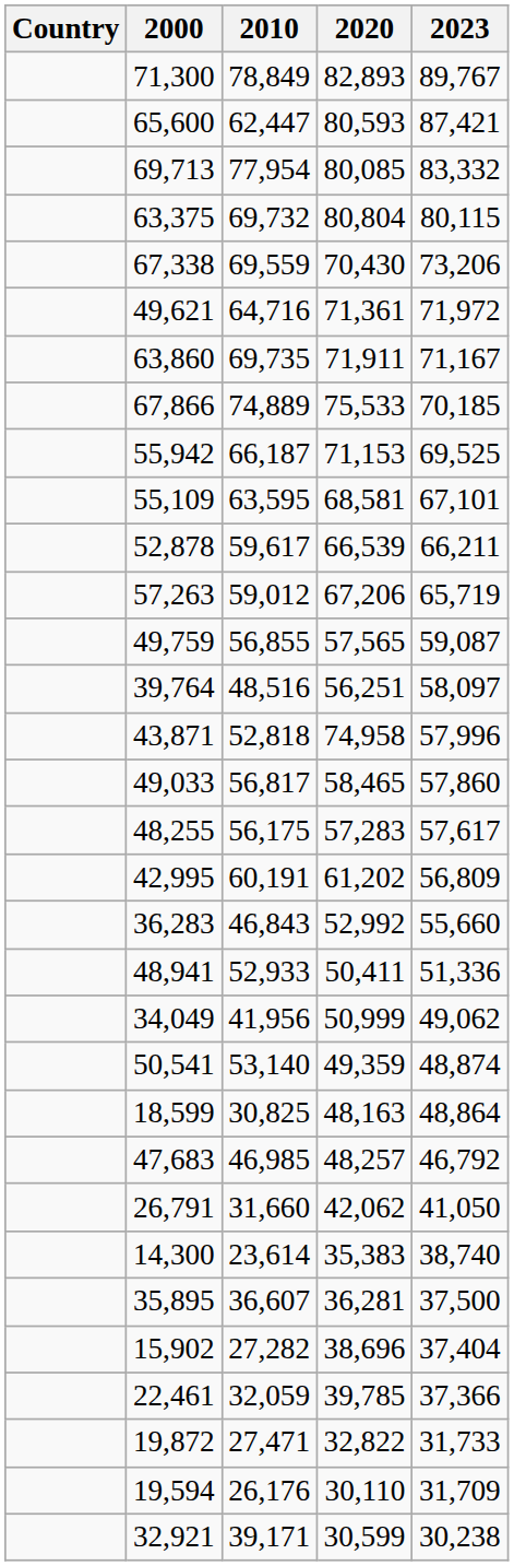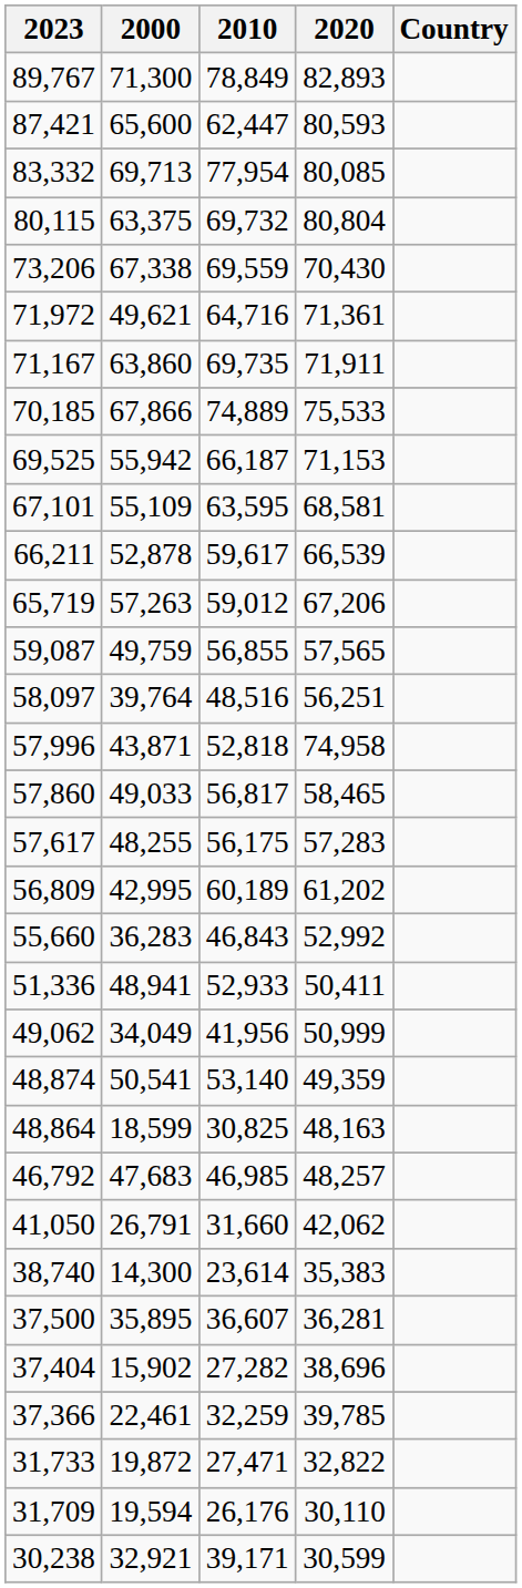columns swapped: Country <-> 2023
42,995 | 2010: 60,191 -> 60,189
22,461 | 2010: 32,059 -> 32,259
